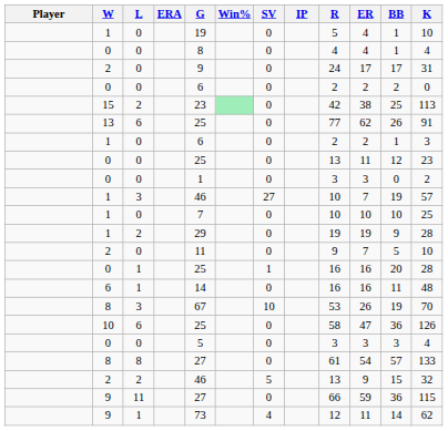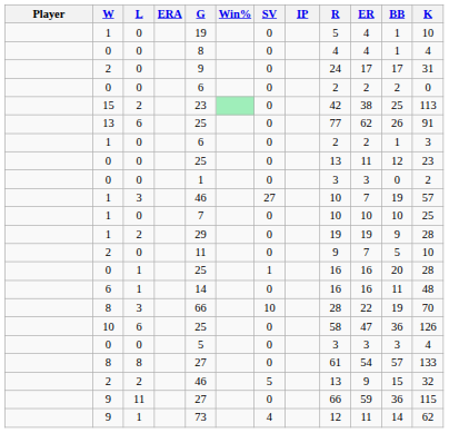8 / 3 | G: 67 -> 66
8 / 3 | R: 53 -> 28
8 / 3 | ER: 26 -> 22
